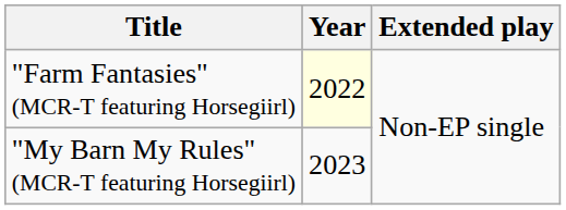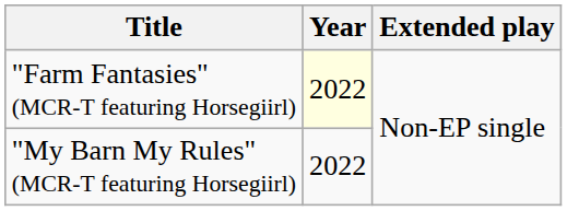"My Barn My Rules" (MCR-T featuring Horsegiirl) | Year: 2023 -> 2022
